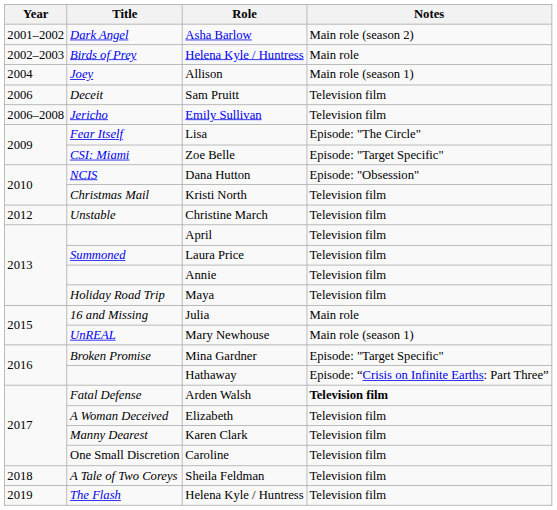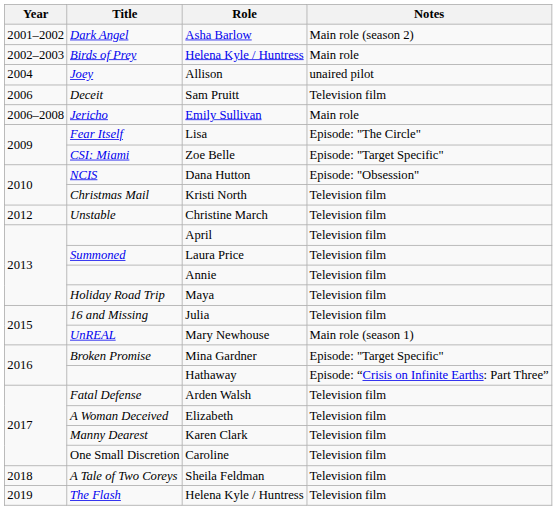Allison | Notes: Main role (season 1) -> unaired pilot
Emily Sullivan | Notes: Television film -> Main role
Julia | Notes: Main role -> Television film
Arden Walsh | Notes: bold -> normal
